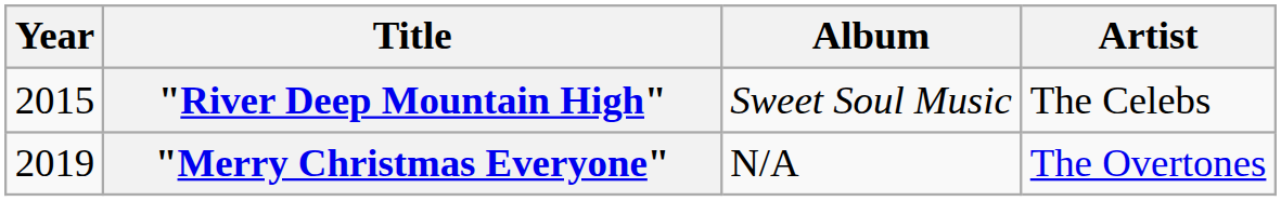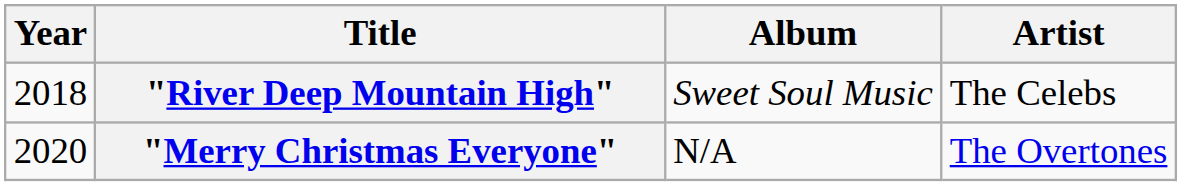"River Deep Mountain High" | Year: 2015 -> 2018
"Merry Christmas Everyone" | Year: 2019 -> 2020
